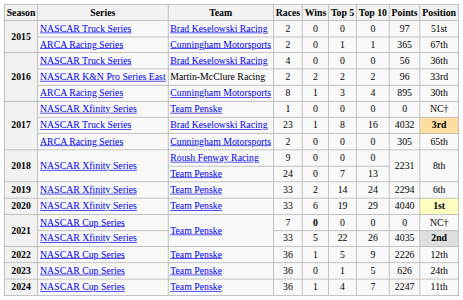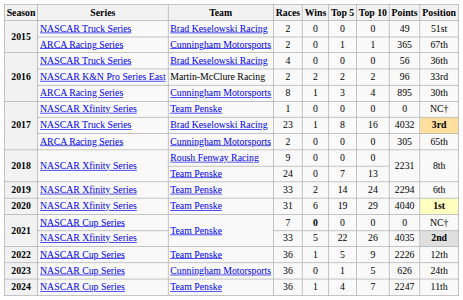2015 / NASCAR Truck Series | Points: 97 -> 49
2020 | Races: 33 -> 31
2023 | Team: Team Penske -> Cunningham Motorsports
